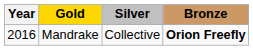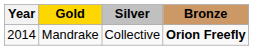Mandrake | Year: 2016 -> 2014
